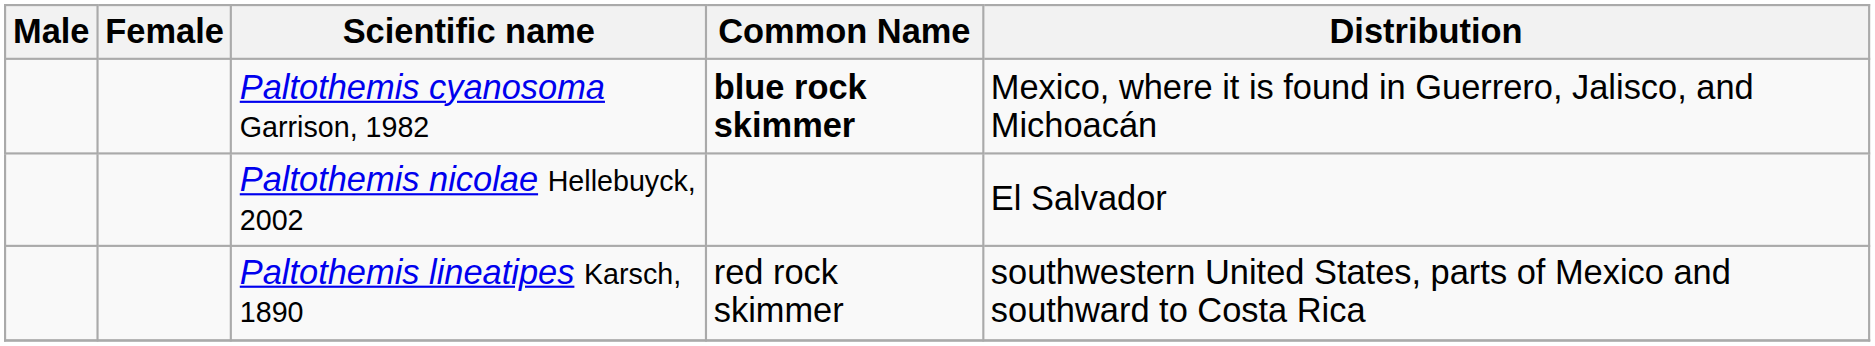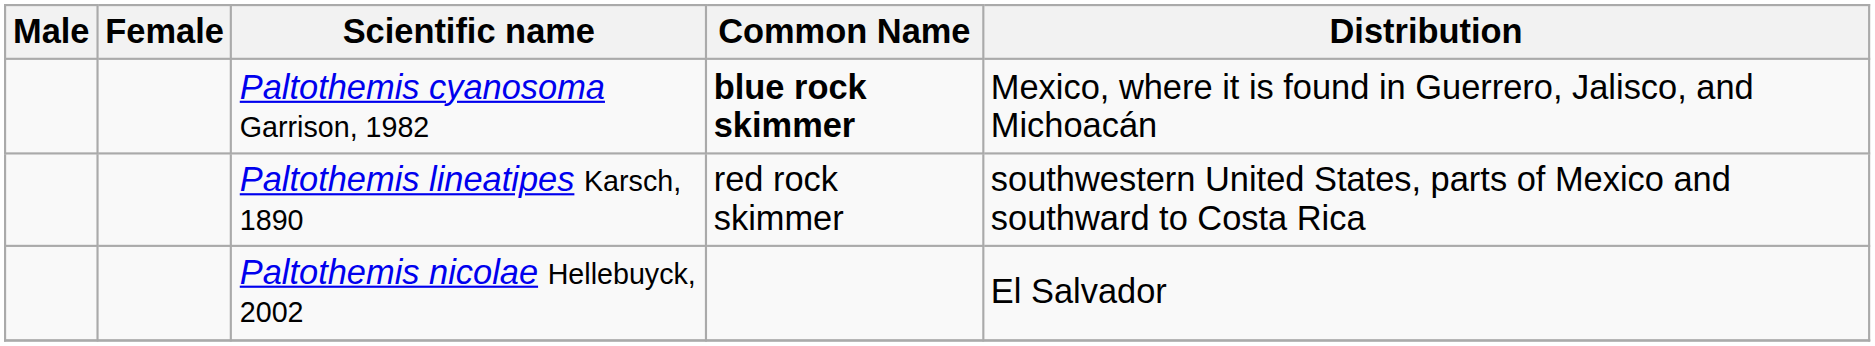rows swapped: Paltothemis lineatipes Karsch, 1890 <-> Paltothemis nicolae Hellebuyck, 2002
